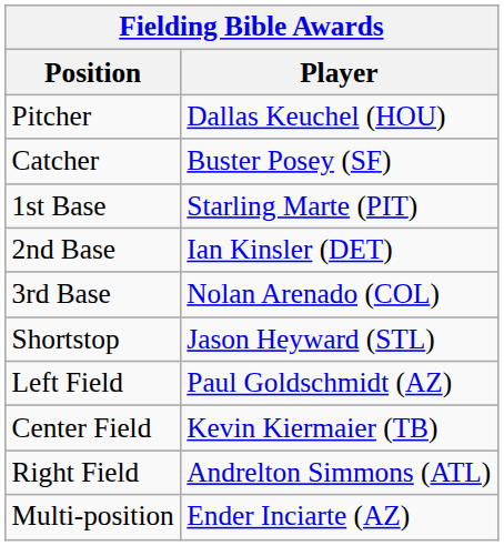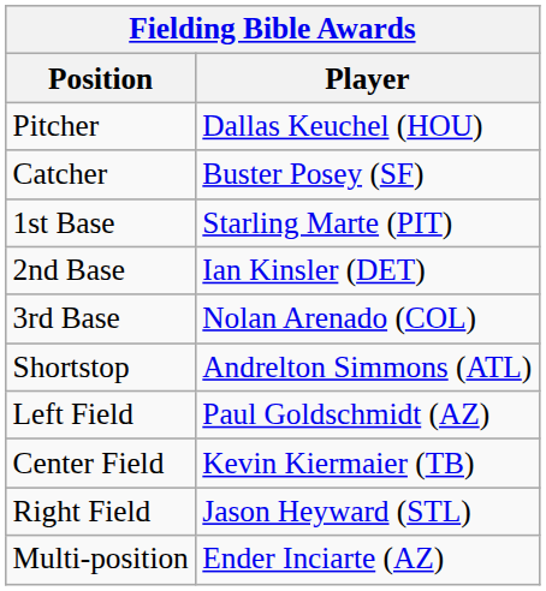Shortstop | Player: Jason Heyward (STL) -> Andrelton Simmons (ATL)
Right Field | Player: Andrelton Simmons (ATL) -> Jason Heyward (STL)
